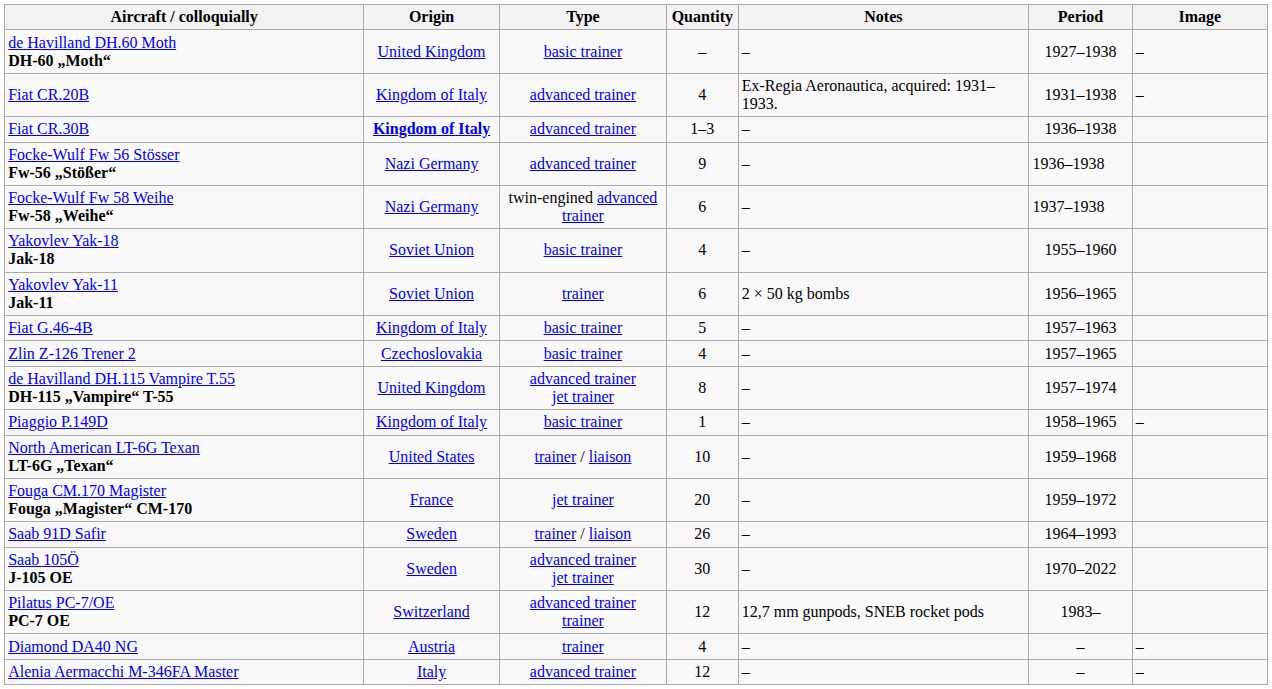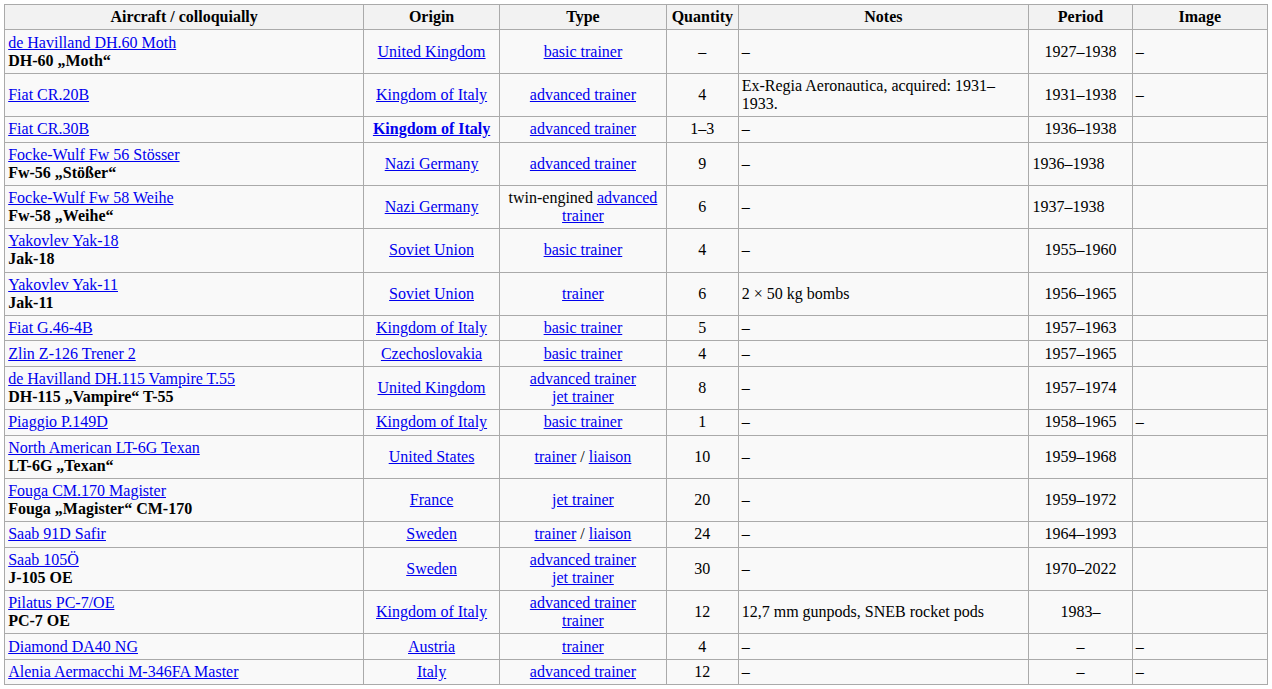Saab 91D Safir | Quantity: 26 -> 24
Pilatus PC-7/OE PC-7 OE | Origin: Switzerland -> Kingdom of Italy
